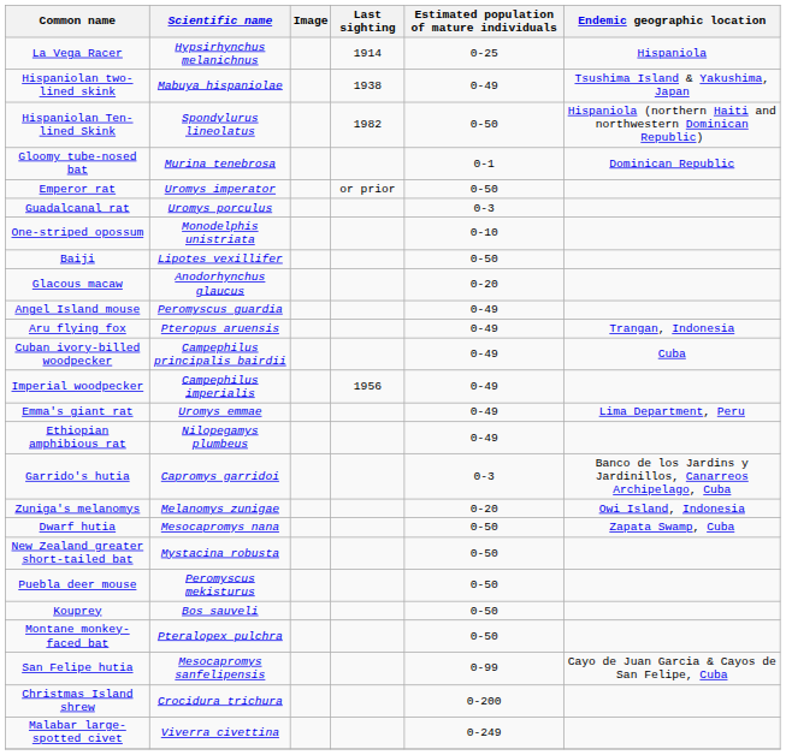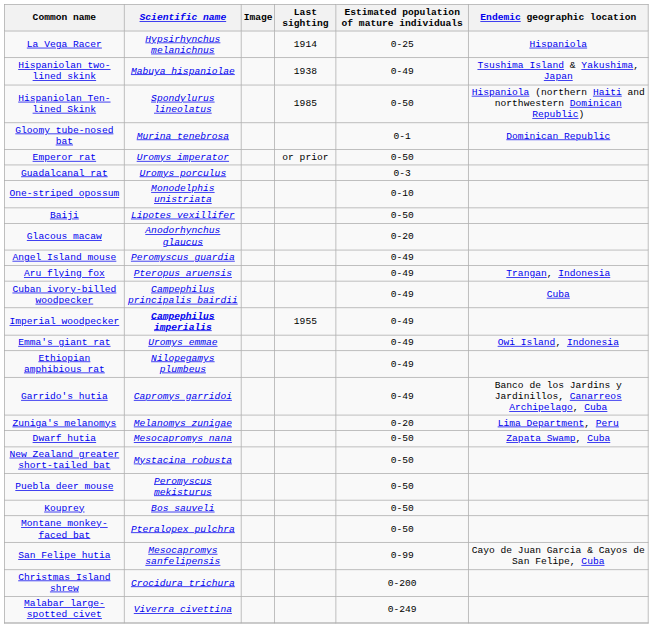Hispaniolan Ten-lined Skink | Last sighting: 1982 -> 1985
Imperial woodpecker | Scientific name: normal -> bold
Imperial woodpecker | Last sighting: 1956 -> 1955
Emma's giant rat | Endemic geographic location: Lima Department, Peru -> Owi Island, Indonesia
Garrido's hutia | Estimated population of mature individuals: 0-3 -> 0-49
Zuniga's melanomys | Endemic geographic location: Owi Island, Indonesia -> Lima Department, Peru
